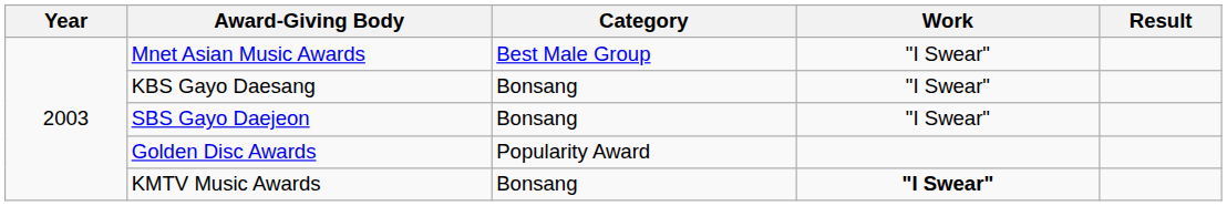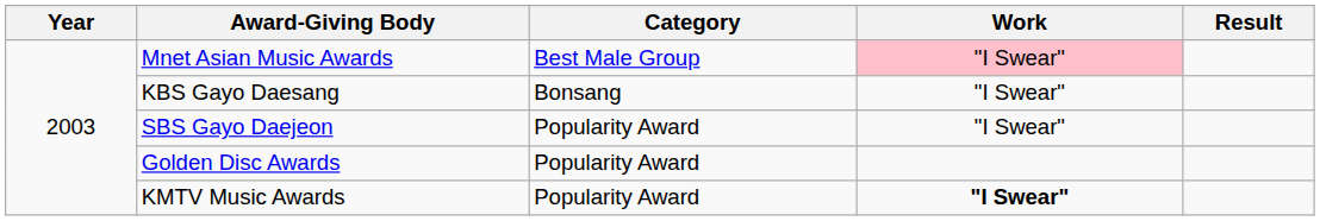Mnet Asian Music Awards | Work: no background -> pink background
SBS Gayo Daejeon | Category: Bonsang -> Popularity Award
KMTV Music Awards | Category: Bonsang -> Popularity Award
